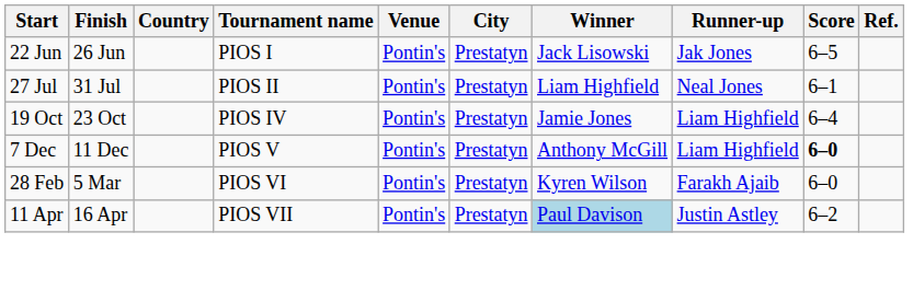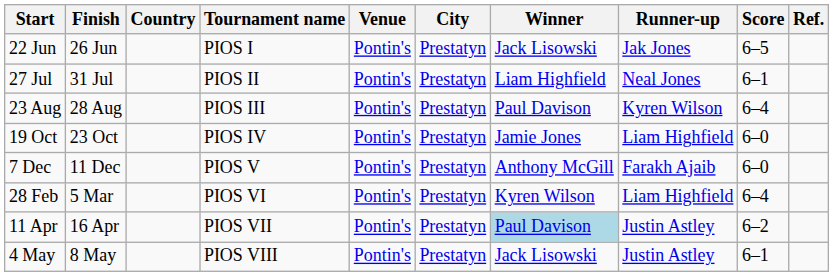+ row: 23 Aug | 28 Aug | PIOS III | Pontin's | Prestatyn | Paul Davison | Kyren Wilson | 6–4
19 Oct | Score: 6–4 -> 6–0
7 Dec | Runner-up: Liam Highfield -> Farakh Ajaib
7 Dec | Score: bold -> normal
28 Feb | Runner-up: Farakh Ajaib -> Liam Highfield
28 Feb | Score: 6–0 -> 6–4
+ row: 4 May | 8 May | PIOS VIII | Pontin's | Prestatyn | Jack Lisowski | Justin Astley | 6–1
